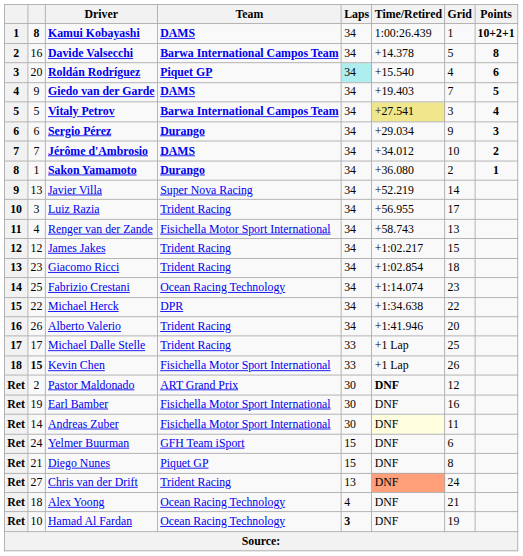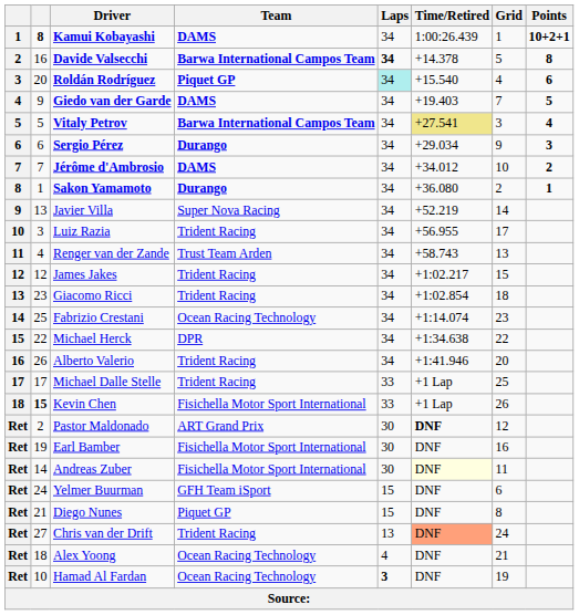Davide Valsecchi | Laps: normal -> bold
Renger van der Zande | Team: Fisichella Motor Sport International -> Trust Team Arden
